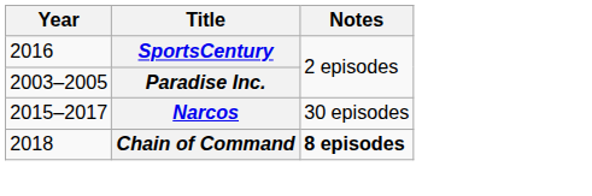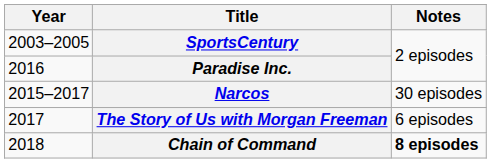SportsCentury | Year: 2016 -> 2003–2005
Paradise Inc. | Year: 2003–2005 -> 2016
+ row: 2017 | The Story of Us with Morgan Freeman | 6 episodes
